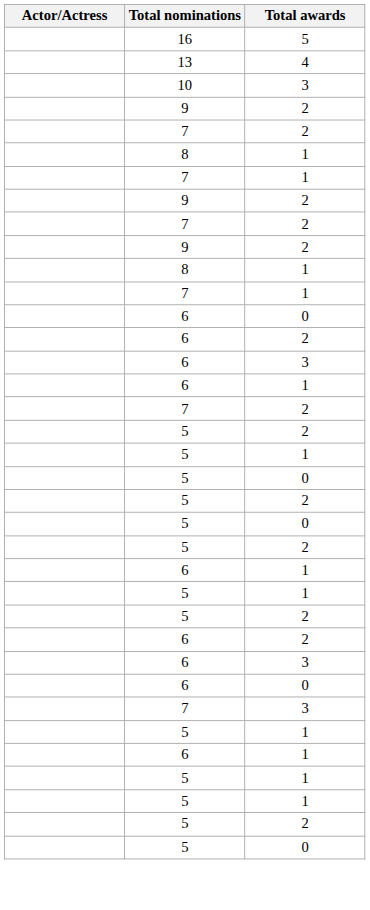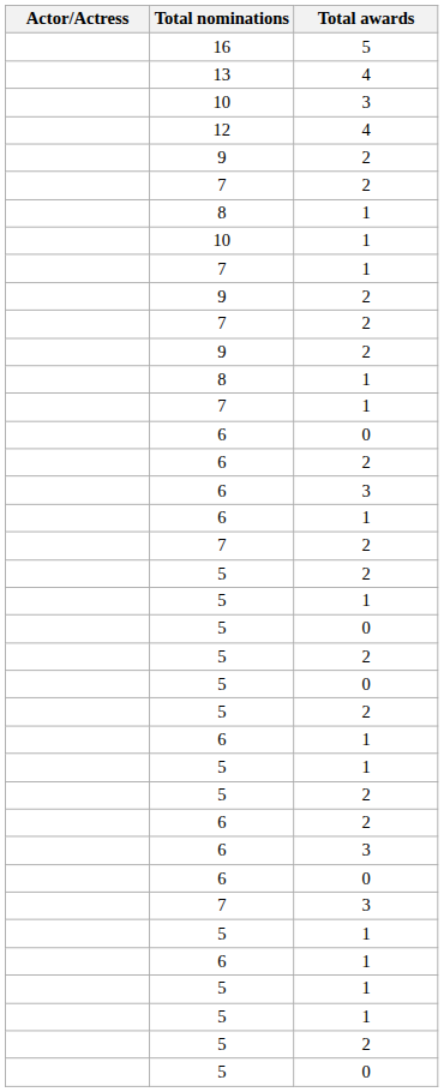+ row: 12 | 4
+ row: 10 | 1
